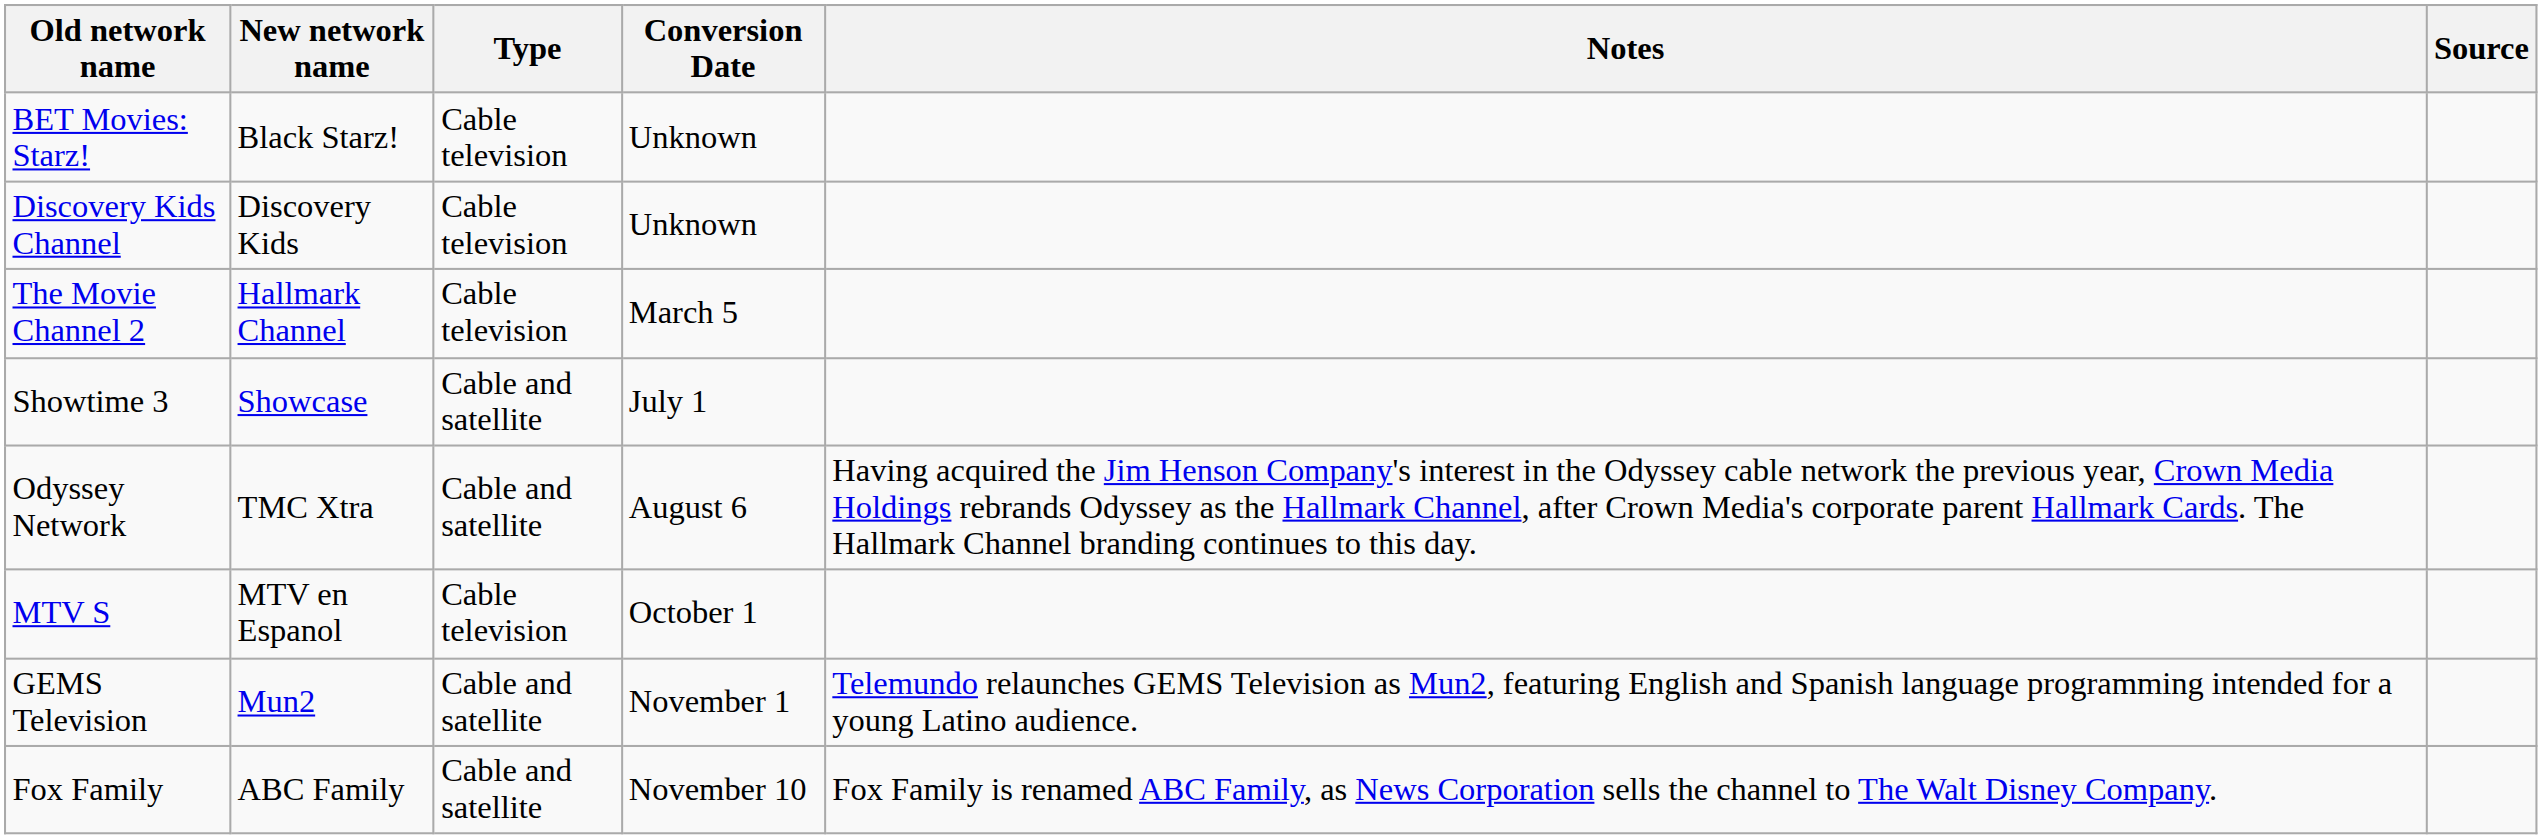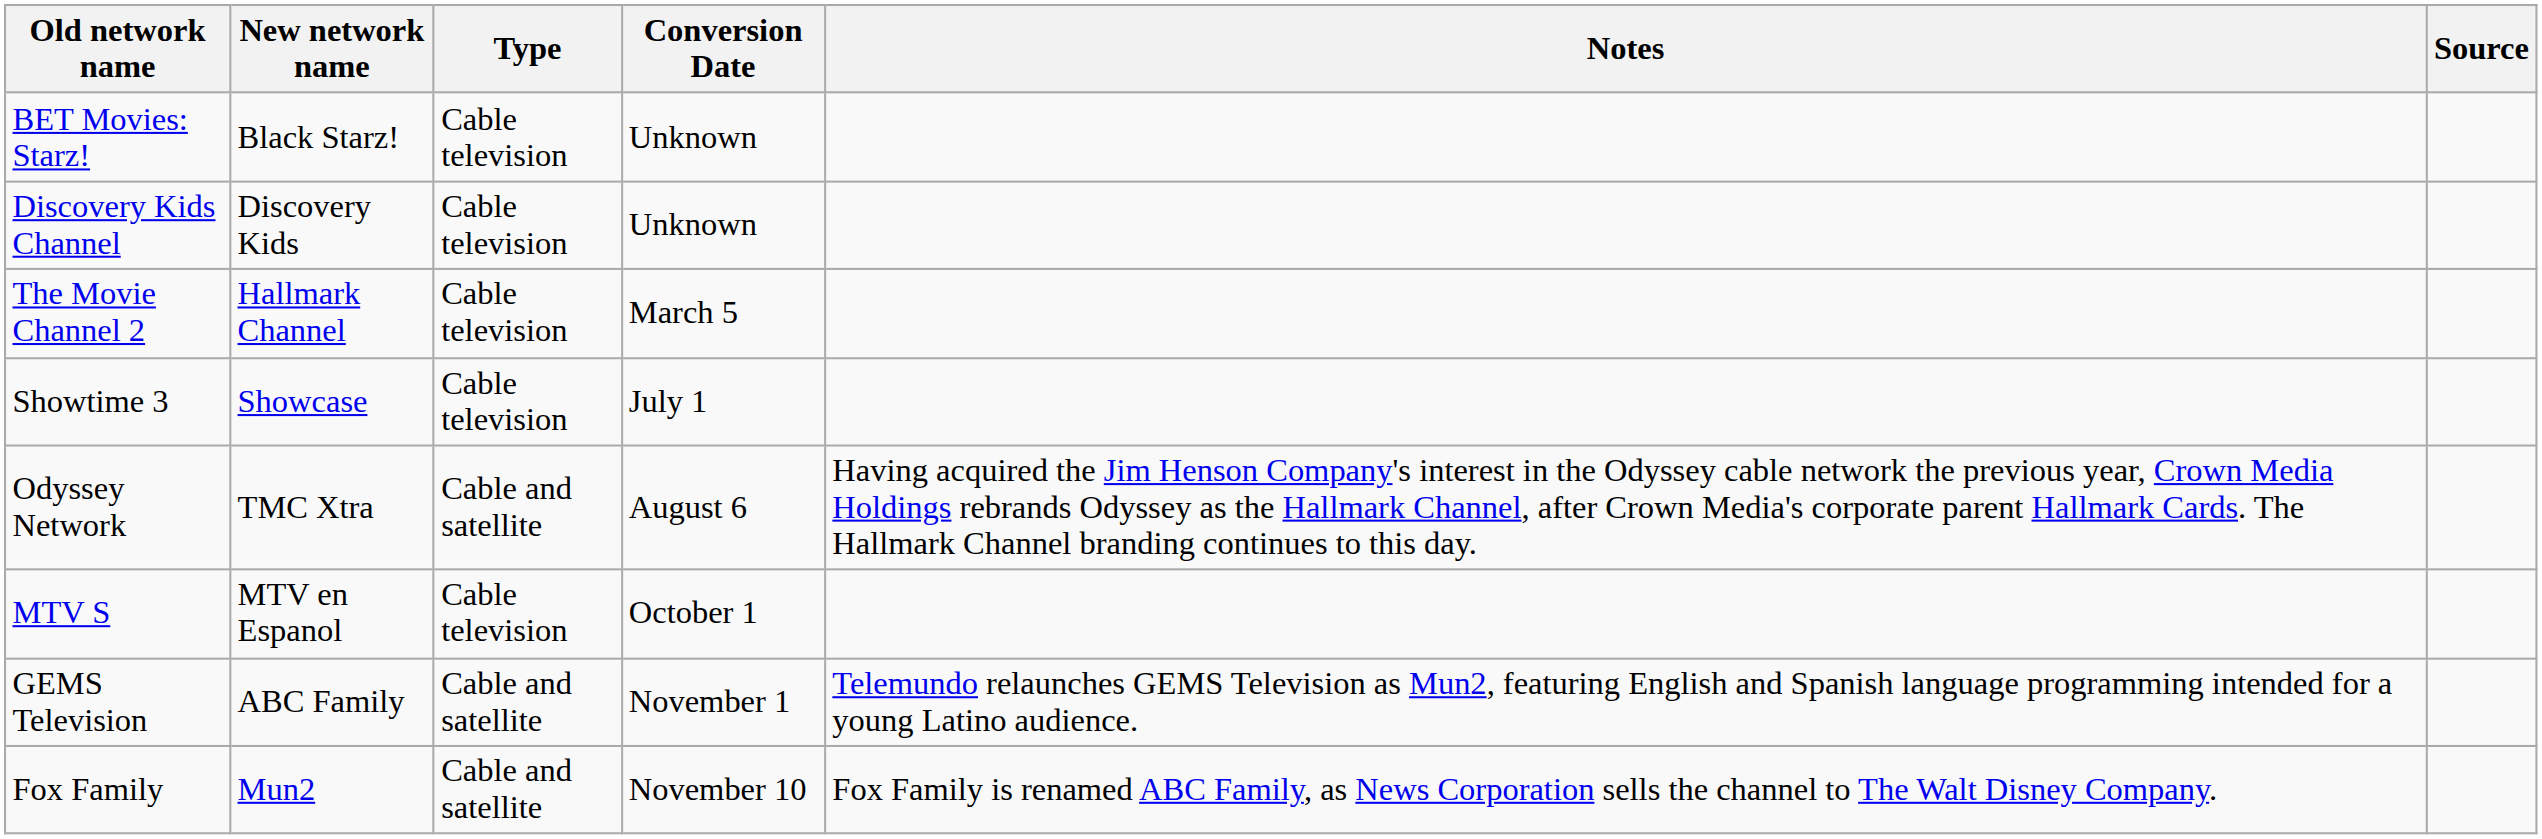Showtime 3 | Type: Cable and satellite -> Cable television
GEMS Television | New network name: Mun2 -> ABC Family
Fox Family | New network name: ABC Family -> Mun2
